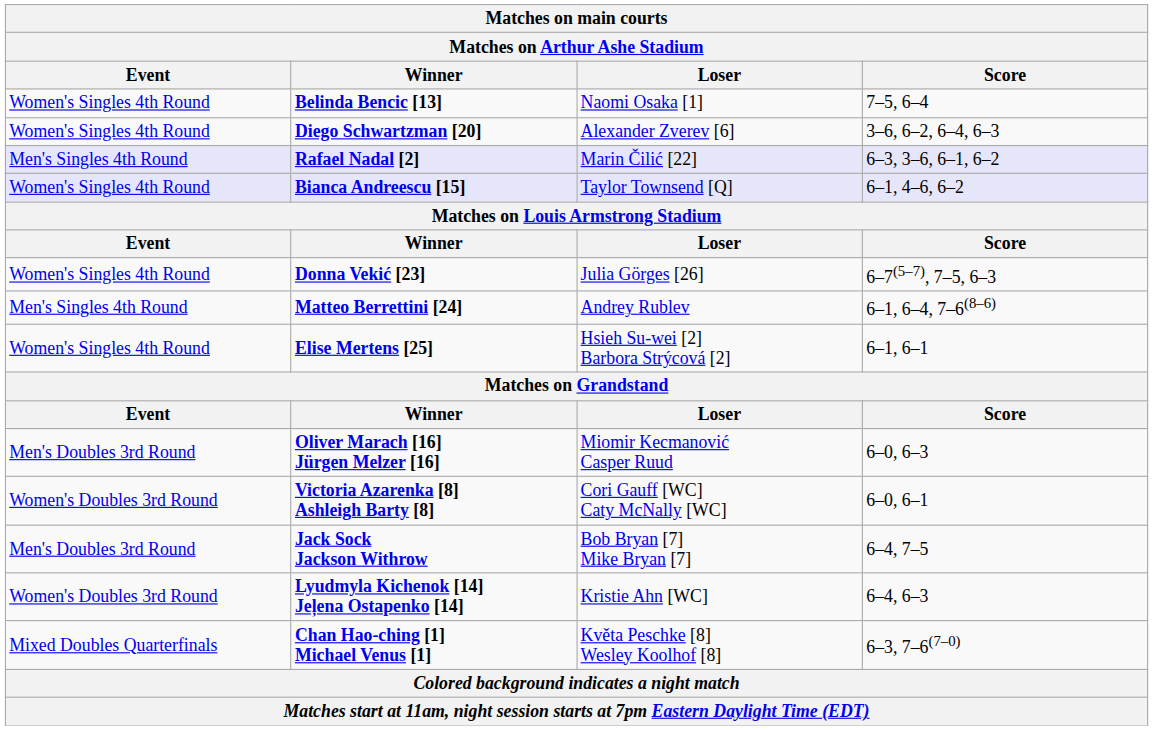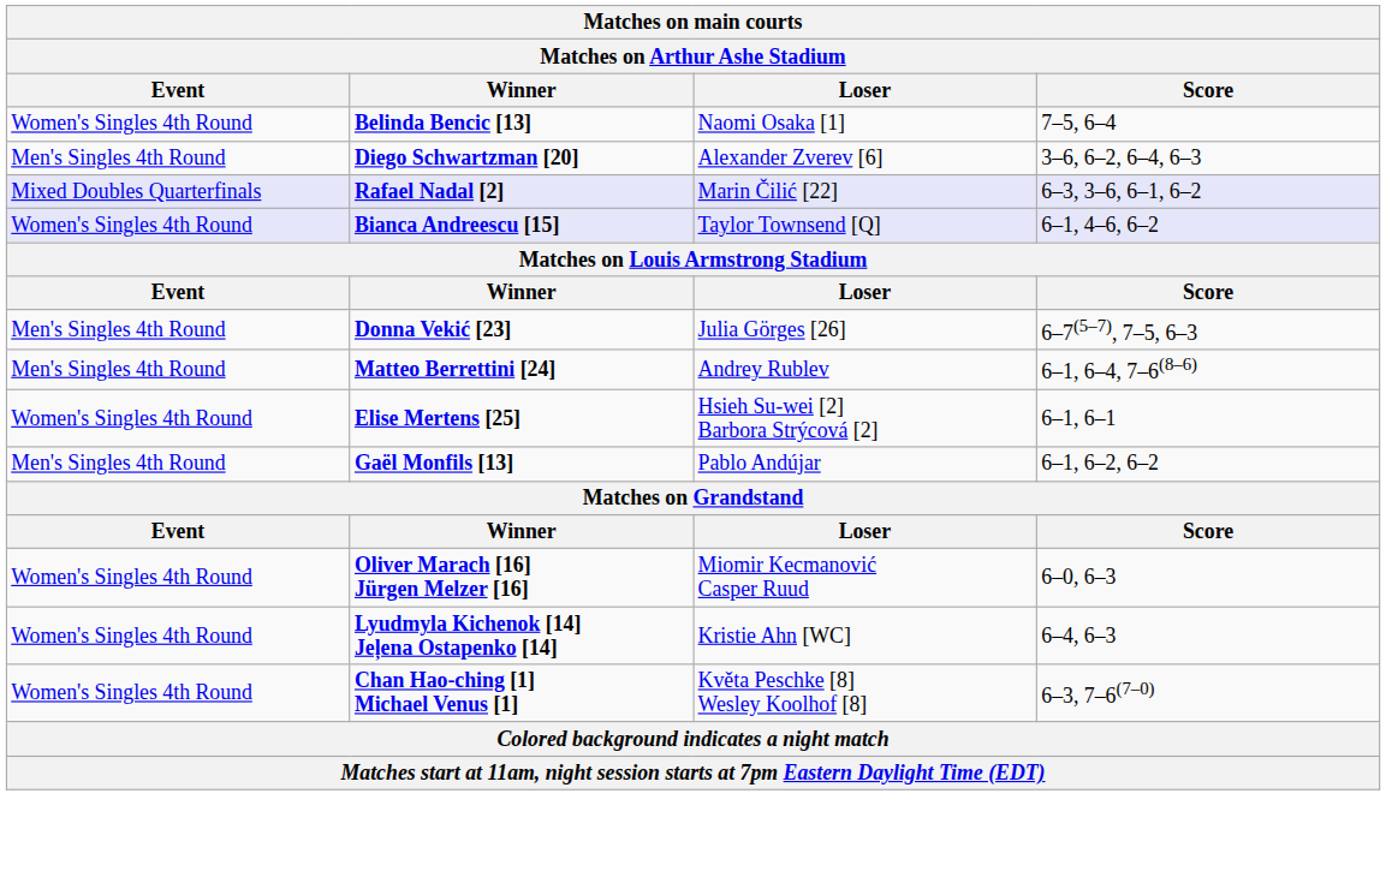Diego Schwartzman [20] | Event: Women's Singles 4th Round -> Men's Singles 4th Round
Rafael Nadal [2] | Event: Men's Singles 4th Round -> Mixed Doubles Quarterfinals
Donna Vekić [23] | Event: Women's Singles 4th Round -> Men's Singles 4th Round
+ row: Men's Singles 4th Round | Gaël Monfils [13] | Pablo Andújar | 6–1, 6–2, 6–2
Oliver Marach [16] Jürgen Melzer [16] | Event: Men's Doubles 3rd Round -> Women's Singles 4th Round
- row: Women's Doubles 3rd Round | Victoria Azarenka [8] Ashleigh Barty [8] | Cori Gauff [WC] Caty McNally [WC] | 6–0, 6–1
- row: Men's Doubles 3rd Round | Jack Sock Jackson Withrow | Bob Bryan [7] Mike Bryan [7] | 6–4, 7–5
Lyudmyla Kichenok [14] Jeļena Ostapenko [14] | Event: Women's Doubles 3rd Round -> Women's Singles 4th Round
Chan Hao-ching [1] Michael Venus [1] | Event: Mixed Doubles Quarterfinals -> Women's Singles 4th Round
